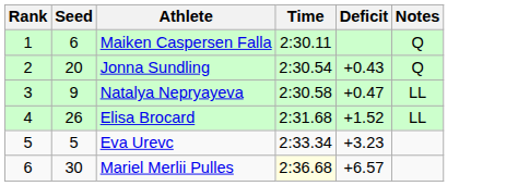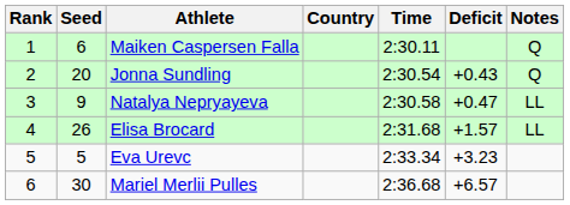+ column: Country
Elisa Brocard | Deficit: +1.52 -> +1.57
Mariel Merlii Pulles | Time: lightyellow background -> no background
